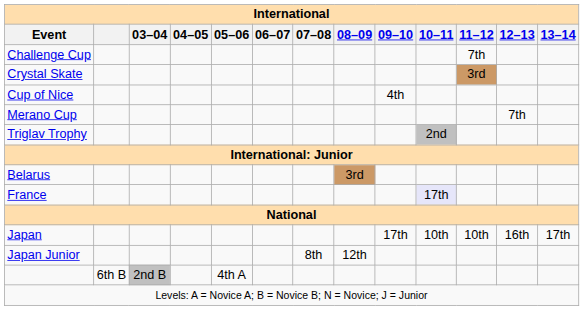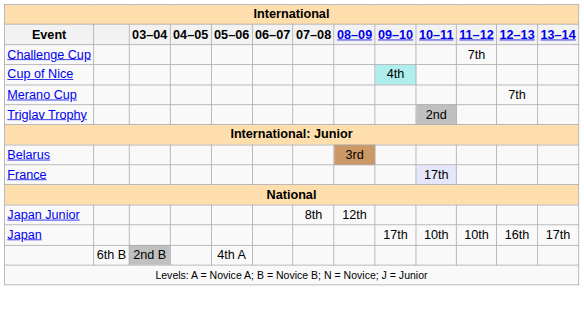- row: Crystal Skate | 3rd
Cup of Nice | 09–10: no background -> paleturquoise background
rows swapped: Japan <-> Japan Junior
